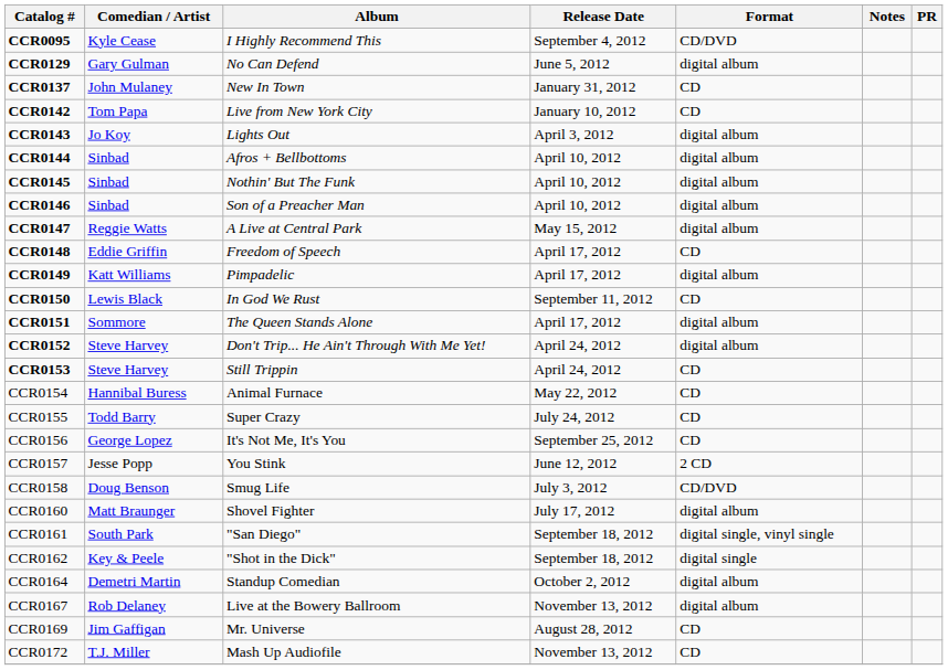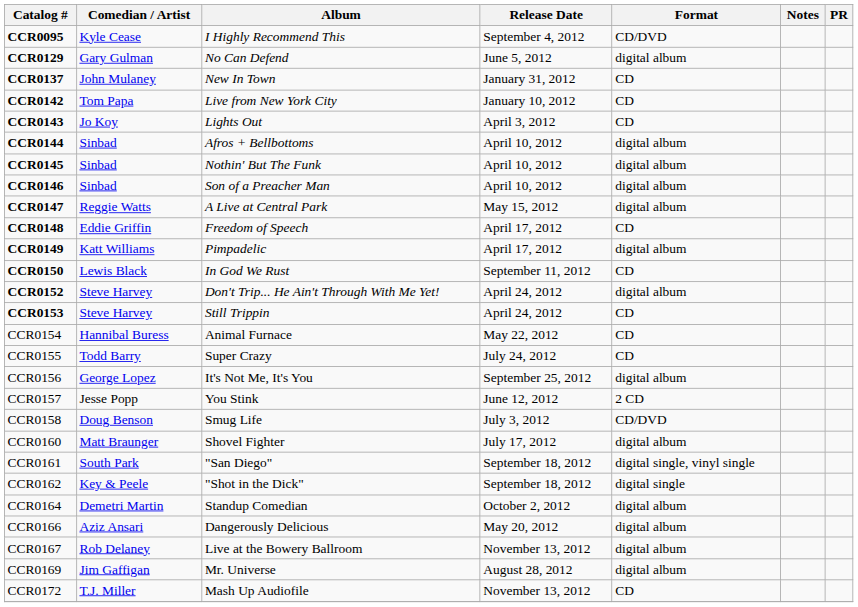CCR0143 | Format: digital album -> CD
- row: CCR0151 | Sommore | The Queen Stands Alone | April 17, 2012 | digital album
CCR0156 | Format: CD -> digital album
+ row: CCR0166 | Aziz Ansari | Dangerously Delicious | May 20, 2012 | digital album
CCR0169 | Format: CD -> digital album
